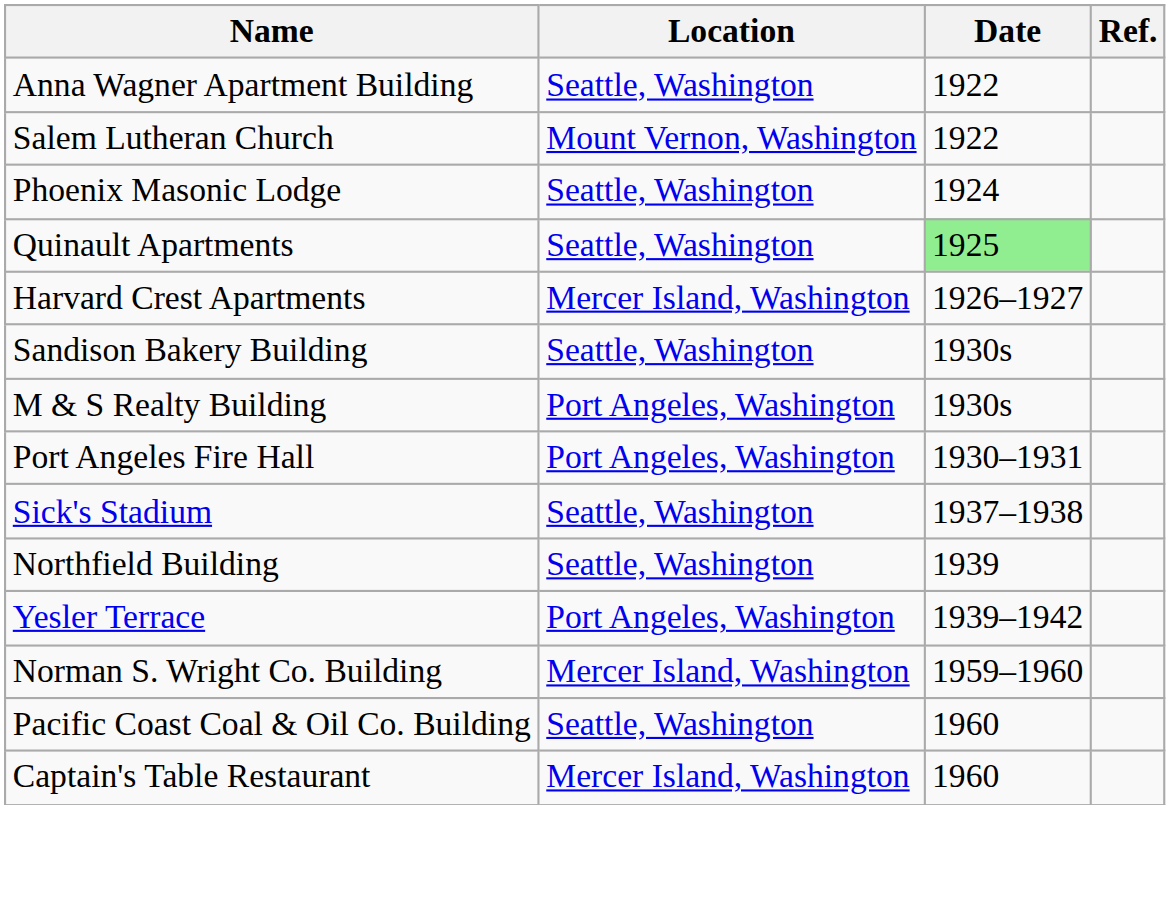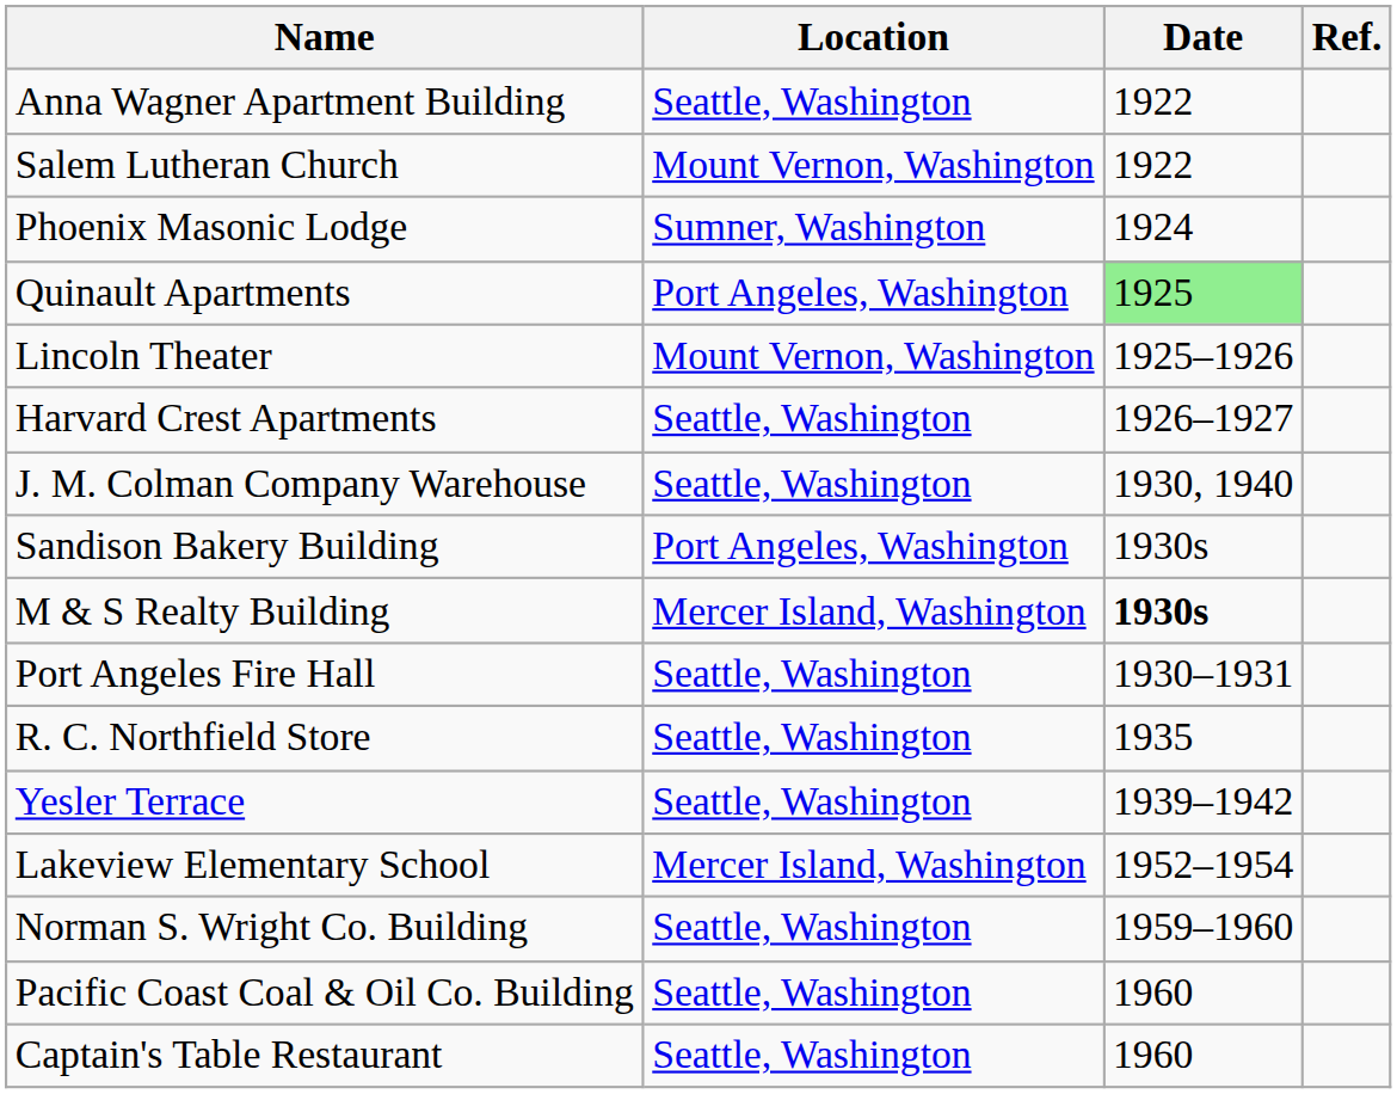Phoenix Masonic Lodge | Location: Seattle, Washington -> Sumner, Washington
Quinault Apartments | Location: Seattle, Washington -> Port Angeles, Washington
+ row: Lincoln Theater | Mount Vernon, Washington | 1925–1926
Harvard Crest Apartments | Location: Mercer Island, Washington -> Seattle, Washington
+ row: J. M. Colman Company Warehouse | Seattle, Washington | 1930, 1940
Sandison Bakery Building | Location: Seattle, Washington -> Port Angeles, Washington
M & S Realty Building | Location: Port Angeles, Washington -> Mercer Island, Washington
M & S Realty Building | Date: normal -> bold
Port Angeles Fire Hall | Location: Port Angeles, Washington -> Seattle, Washington
+ row: R. C. Northfield Store | Seattle, Washington | 1935
- row: Sick's Stadium | Seattle, Washington | 1937–1938
- row: Northfield Building | Seattle, Washington | 1939
Yesler Terrace | Location: Port Angeles, Washington -> Seattle, Washington
+ row: Lakeview Elementary School | Mercer Island, Washington | 1952–1954
Norman S. Wright Co. Building | Location: Mercer Island, Washington -> Seattle, Washington
Captain's Table Restaurant | Location: Mercer Island, Washington -> Seattle, Washington
